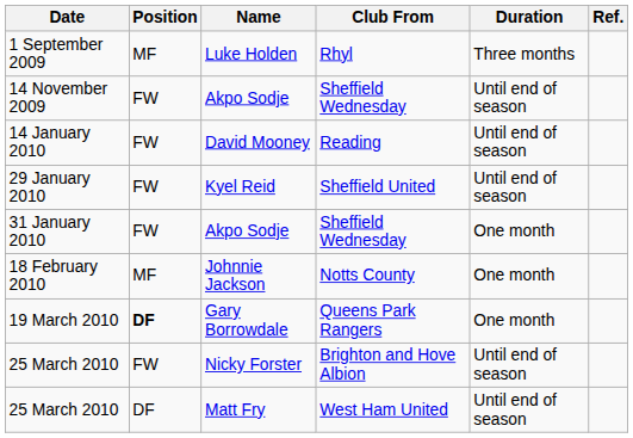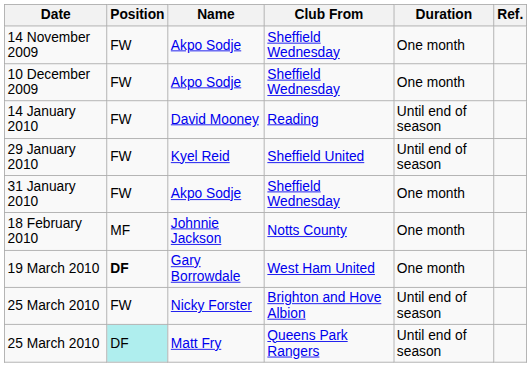- row: 1 September 2009 | MF | Luke Holden | Rhyl | Three months
14 November 2009 | Duration: Until end of season -> One month
+ row: 10 December 2009 | FW | Akpo Sodje | Sheffield Wednesday | One month
19 March 2010 | Club From: Queens Park Rangers -> West Ham United
25 March 2010 / Matt Fry | Position: no background -> paleturquoise background
25 March 2010 / Matt Fry | Club From: West Ham United -> Queens Park Rangers
